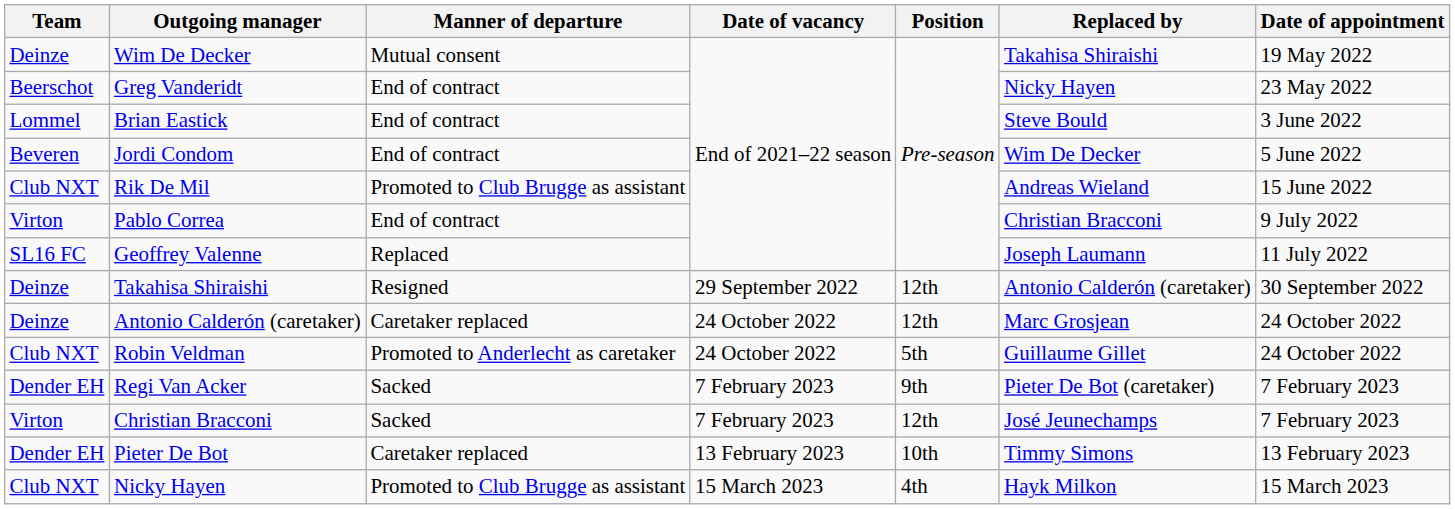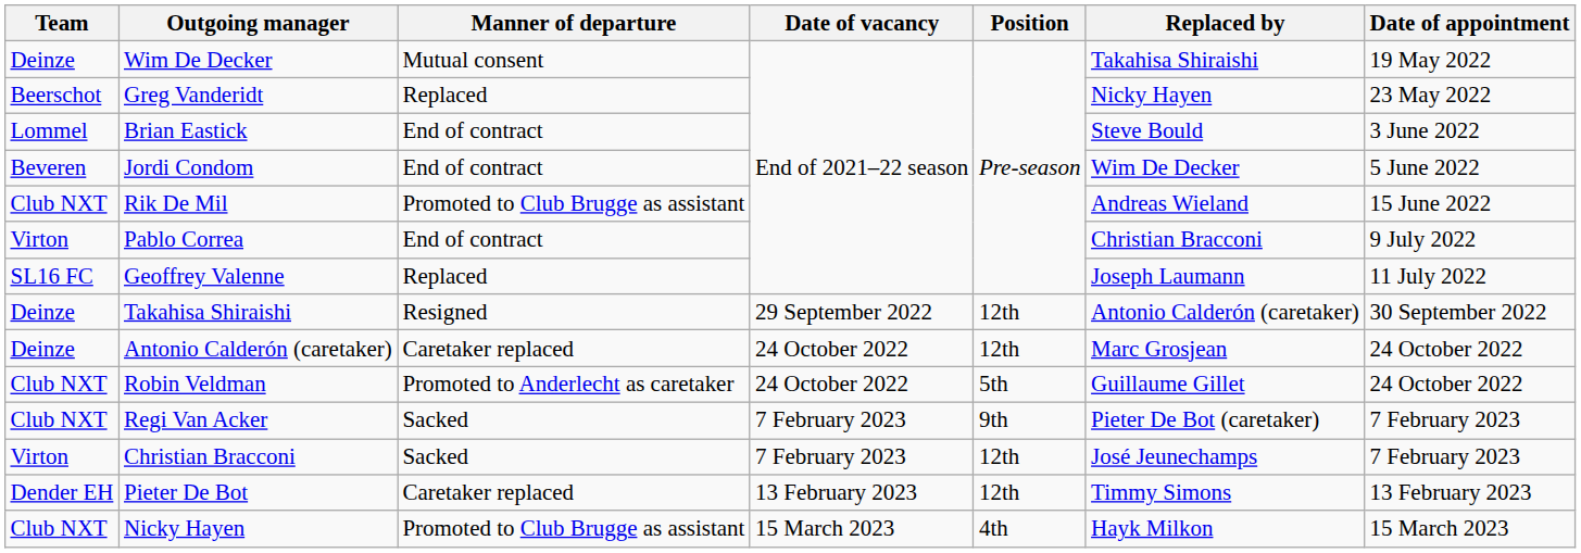Greg Vanderidt | Manner of departure: End of contract -> Replaced
Regi Van Acker | Team: Dender EH -> Club NXT
Pieter De Bot | Position: 10th -> 12th
